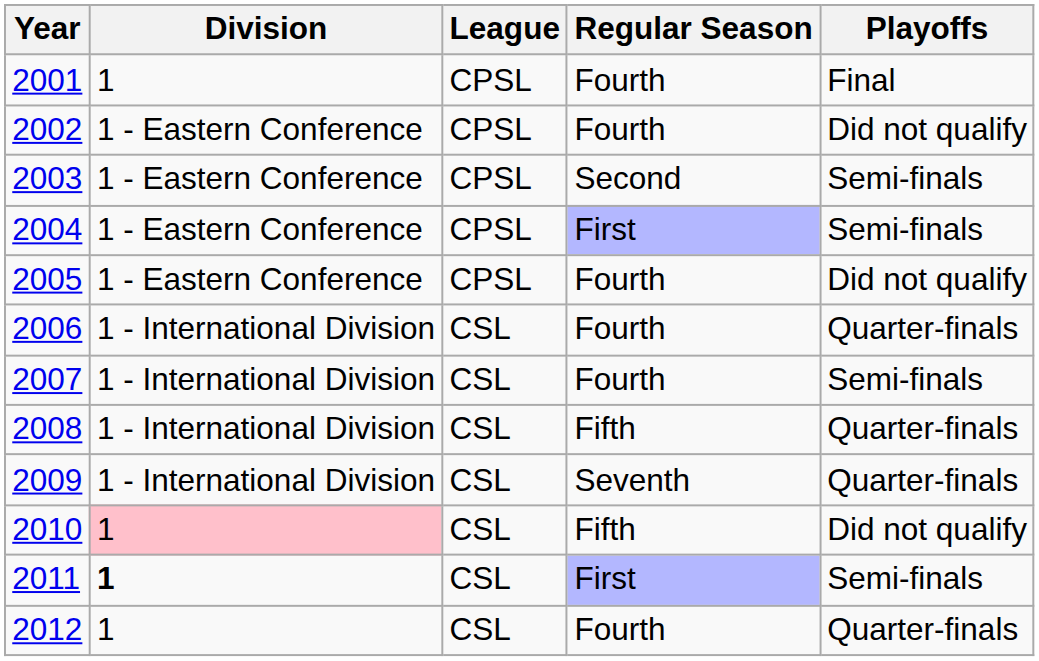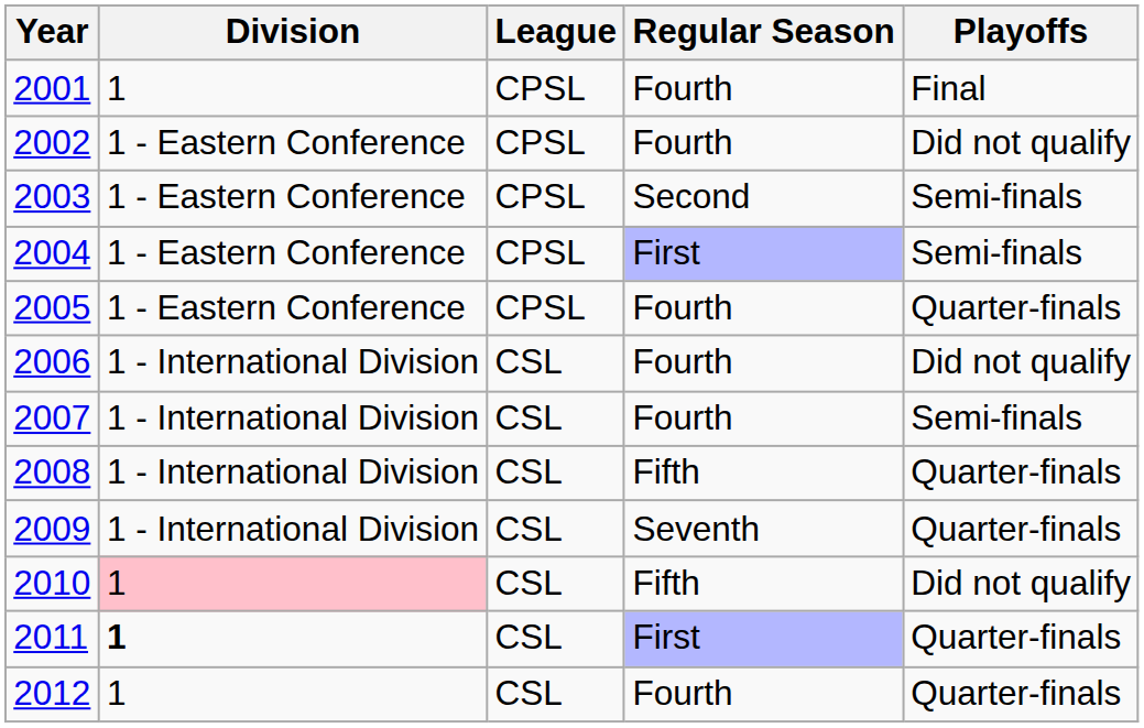2005 | Playoffs: Did not qualify -> Quarter-finals
2006 | Playoffs: Quarter-finals -> Did not qualify
2011 | Playoffs: Semi-finals -> Quarter-finals
